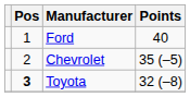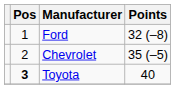Ford | Points: 40 -> 32 (–8)
Toyota | Points: 32 (–8) -> 40
